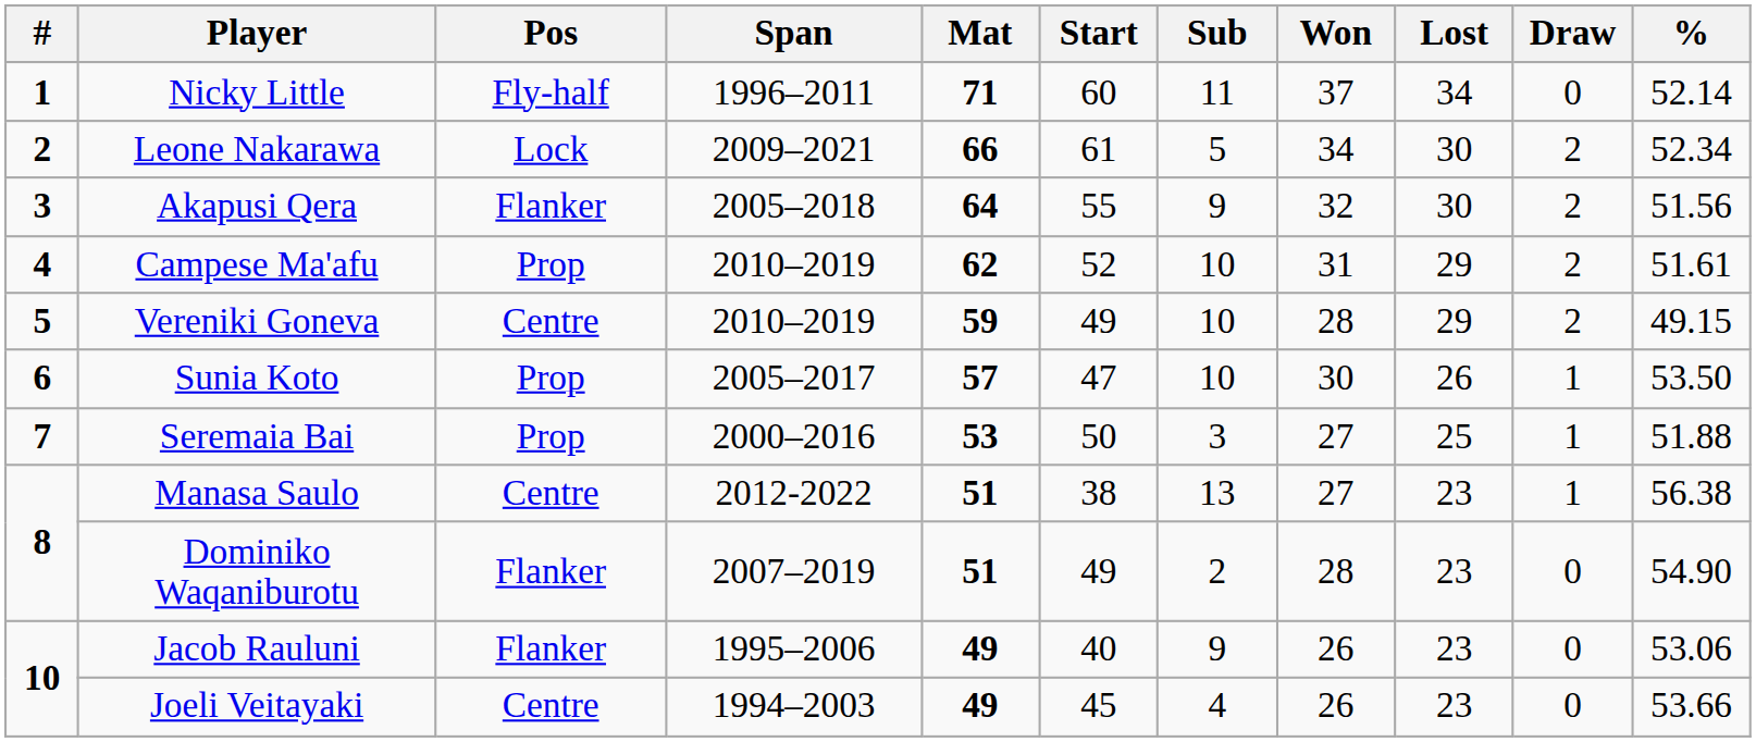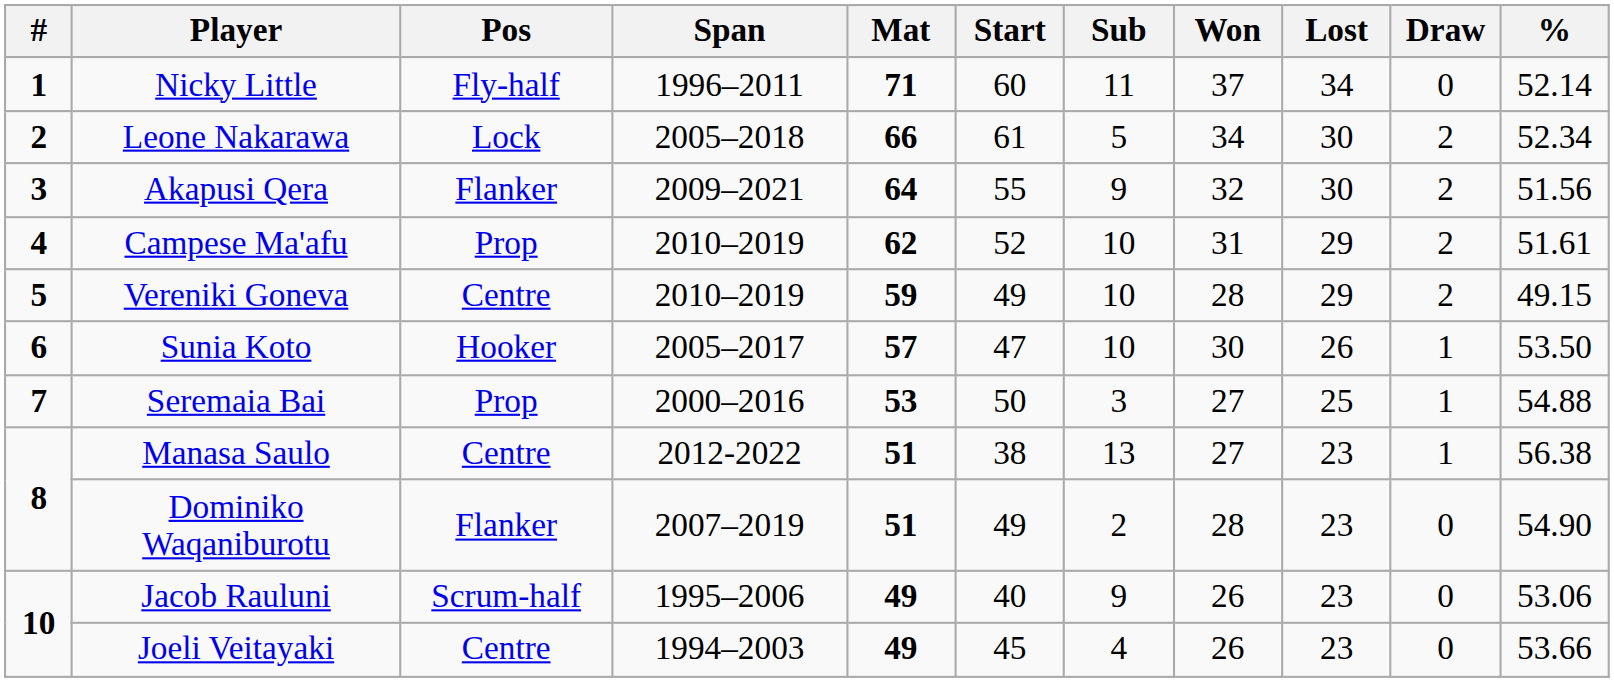Leone Nakarawa | Span: 2009–2021 -> 2005–2018
Akapusi Qera | Span: 2005–2018 -> 2009–2021
Sunia Koto | Pos: Prop -> Hooker
Seremaia Bai | %: 51.88 -> 54.88
Jacob Rauluni | Pos: Flanker -> Scrum-half
